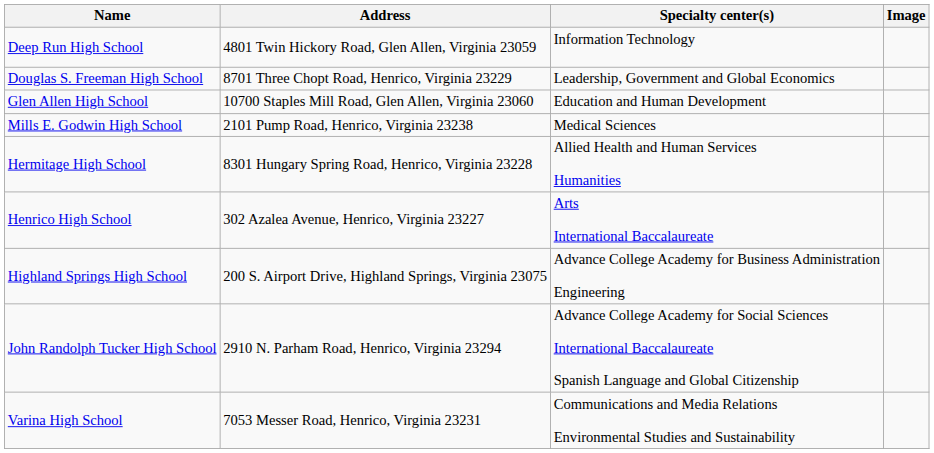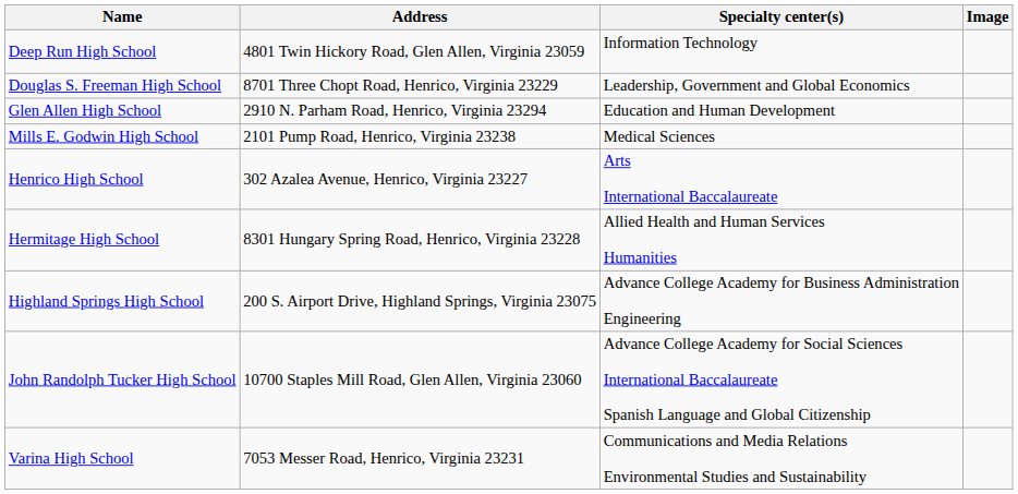Glen Allen High School | Address: 10700 Staples Mill Road, Glen Allen, Virginia 23060 -> 2910 N. Parham Road, Henrico, Virginia 23294
rows swapped: Henrico High School <-> Hermitage High School
John Randolph Tucker High School | Address: 2910 N. Parham Road, Henrico, Virginia 23294 -> 10700 Staples Mill Road, Glen Allen, Virginia 23060
